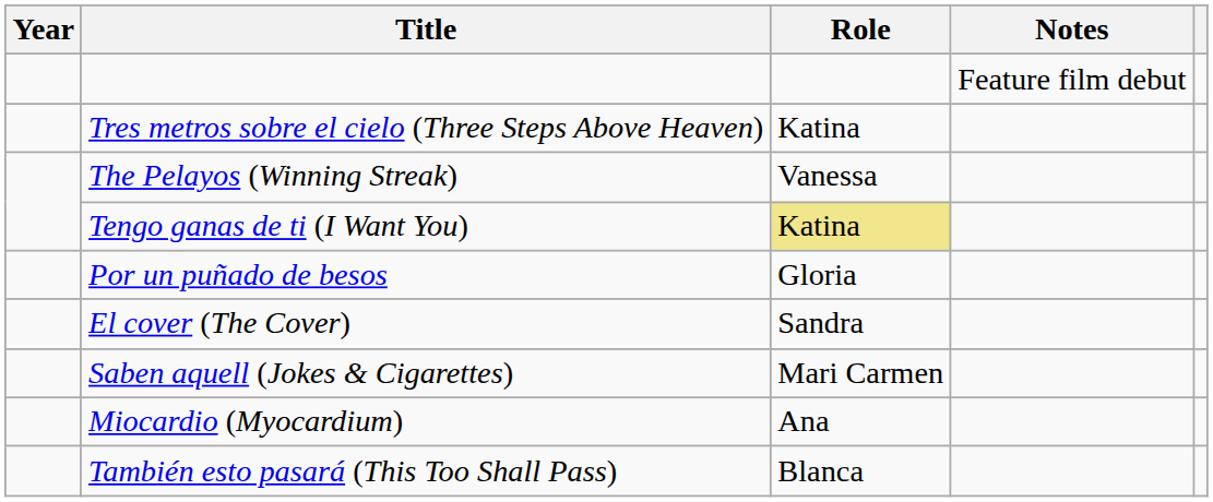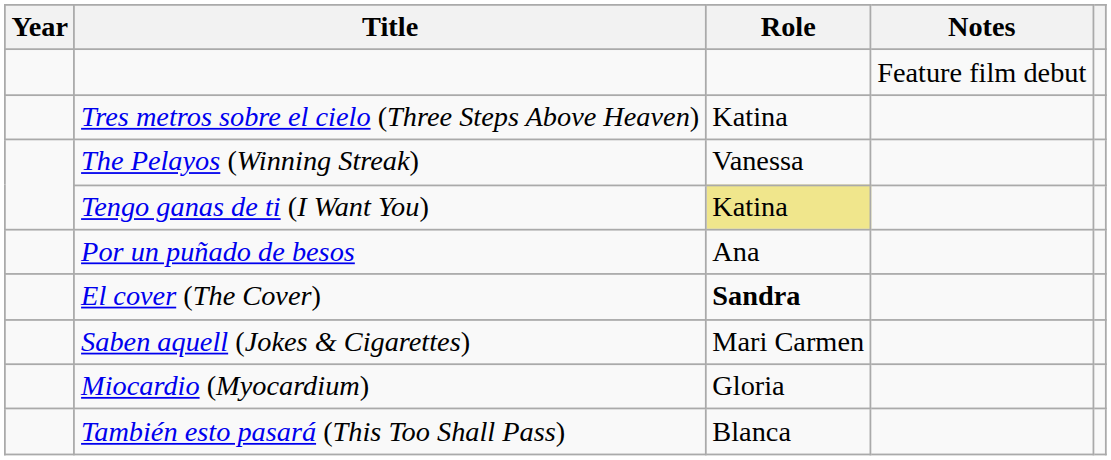Por un puñado de besos | Role: Gloria -> Ana
El cover (The Cover) | Role: normal -> bold
Miocardio (Myocardium) | Role: Ana -> Gloria
